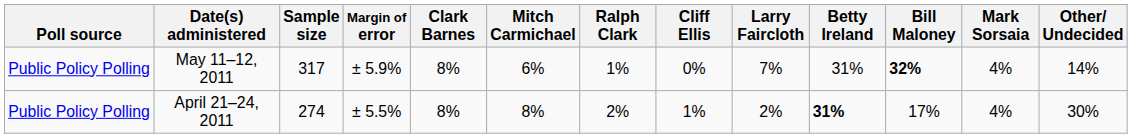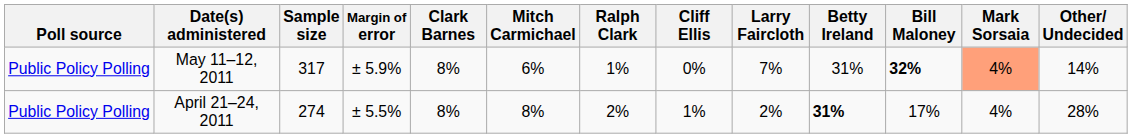May 11–12, 2011 | Mark Sorsaia: no background -> lightsalmon background
April 21–24, 2011 | Other/ Undecided: 30% -> 28%
